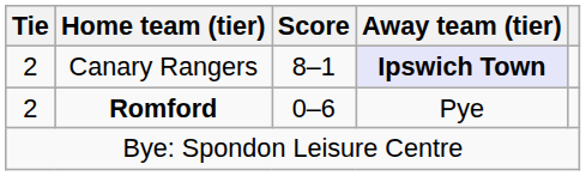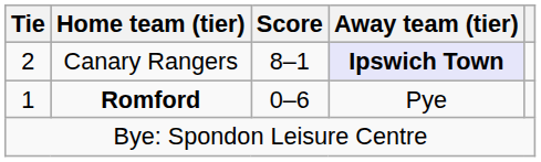Romford | Tie: 2 -> 1
